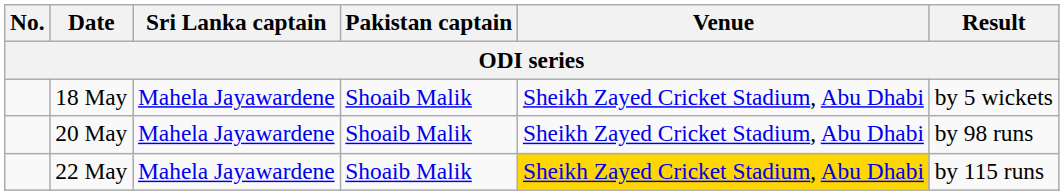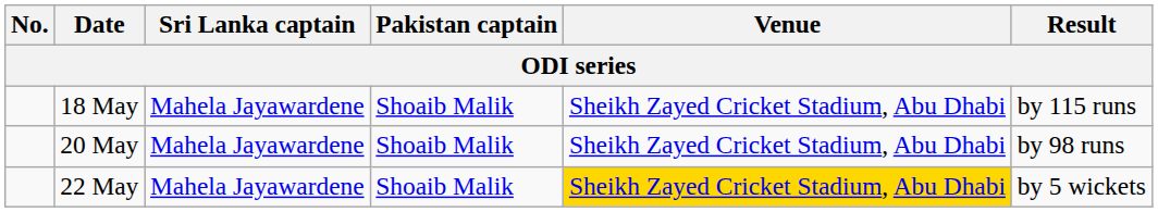18 May | Result: by 5 wickets -> by 115 runs
22 May | Result: by 115 runs -> by 5 wickets
